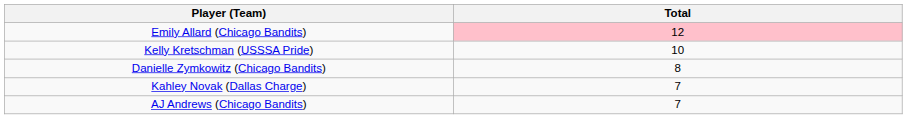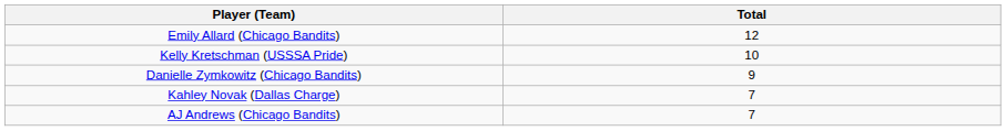Emily Allard (Chicago Bandits) | Total: pink background -> no background
Danielle Zymkowitz (Chicago Bandits) | Total: 8 -> 9
